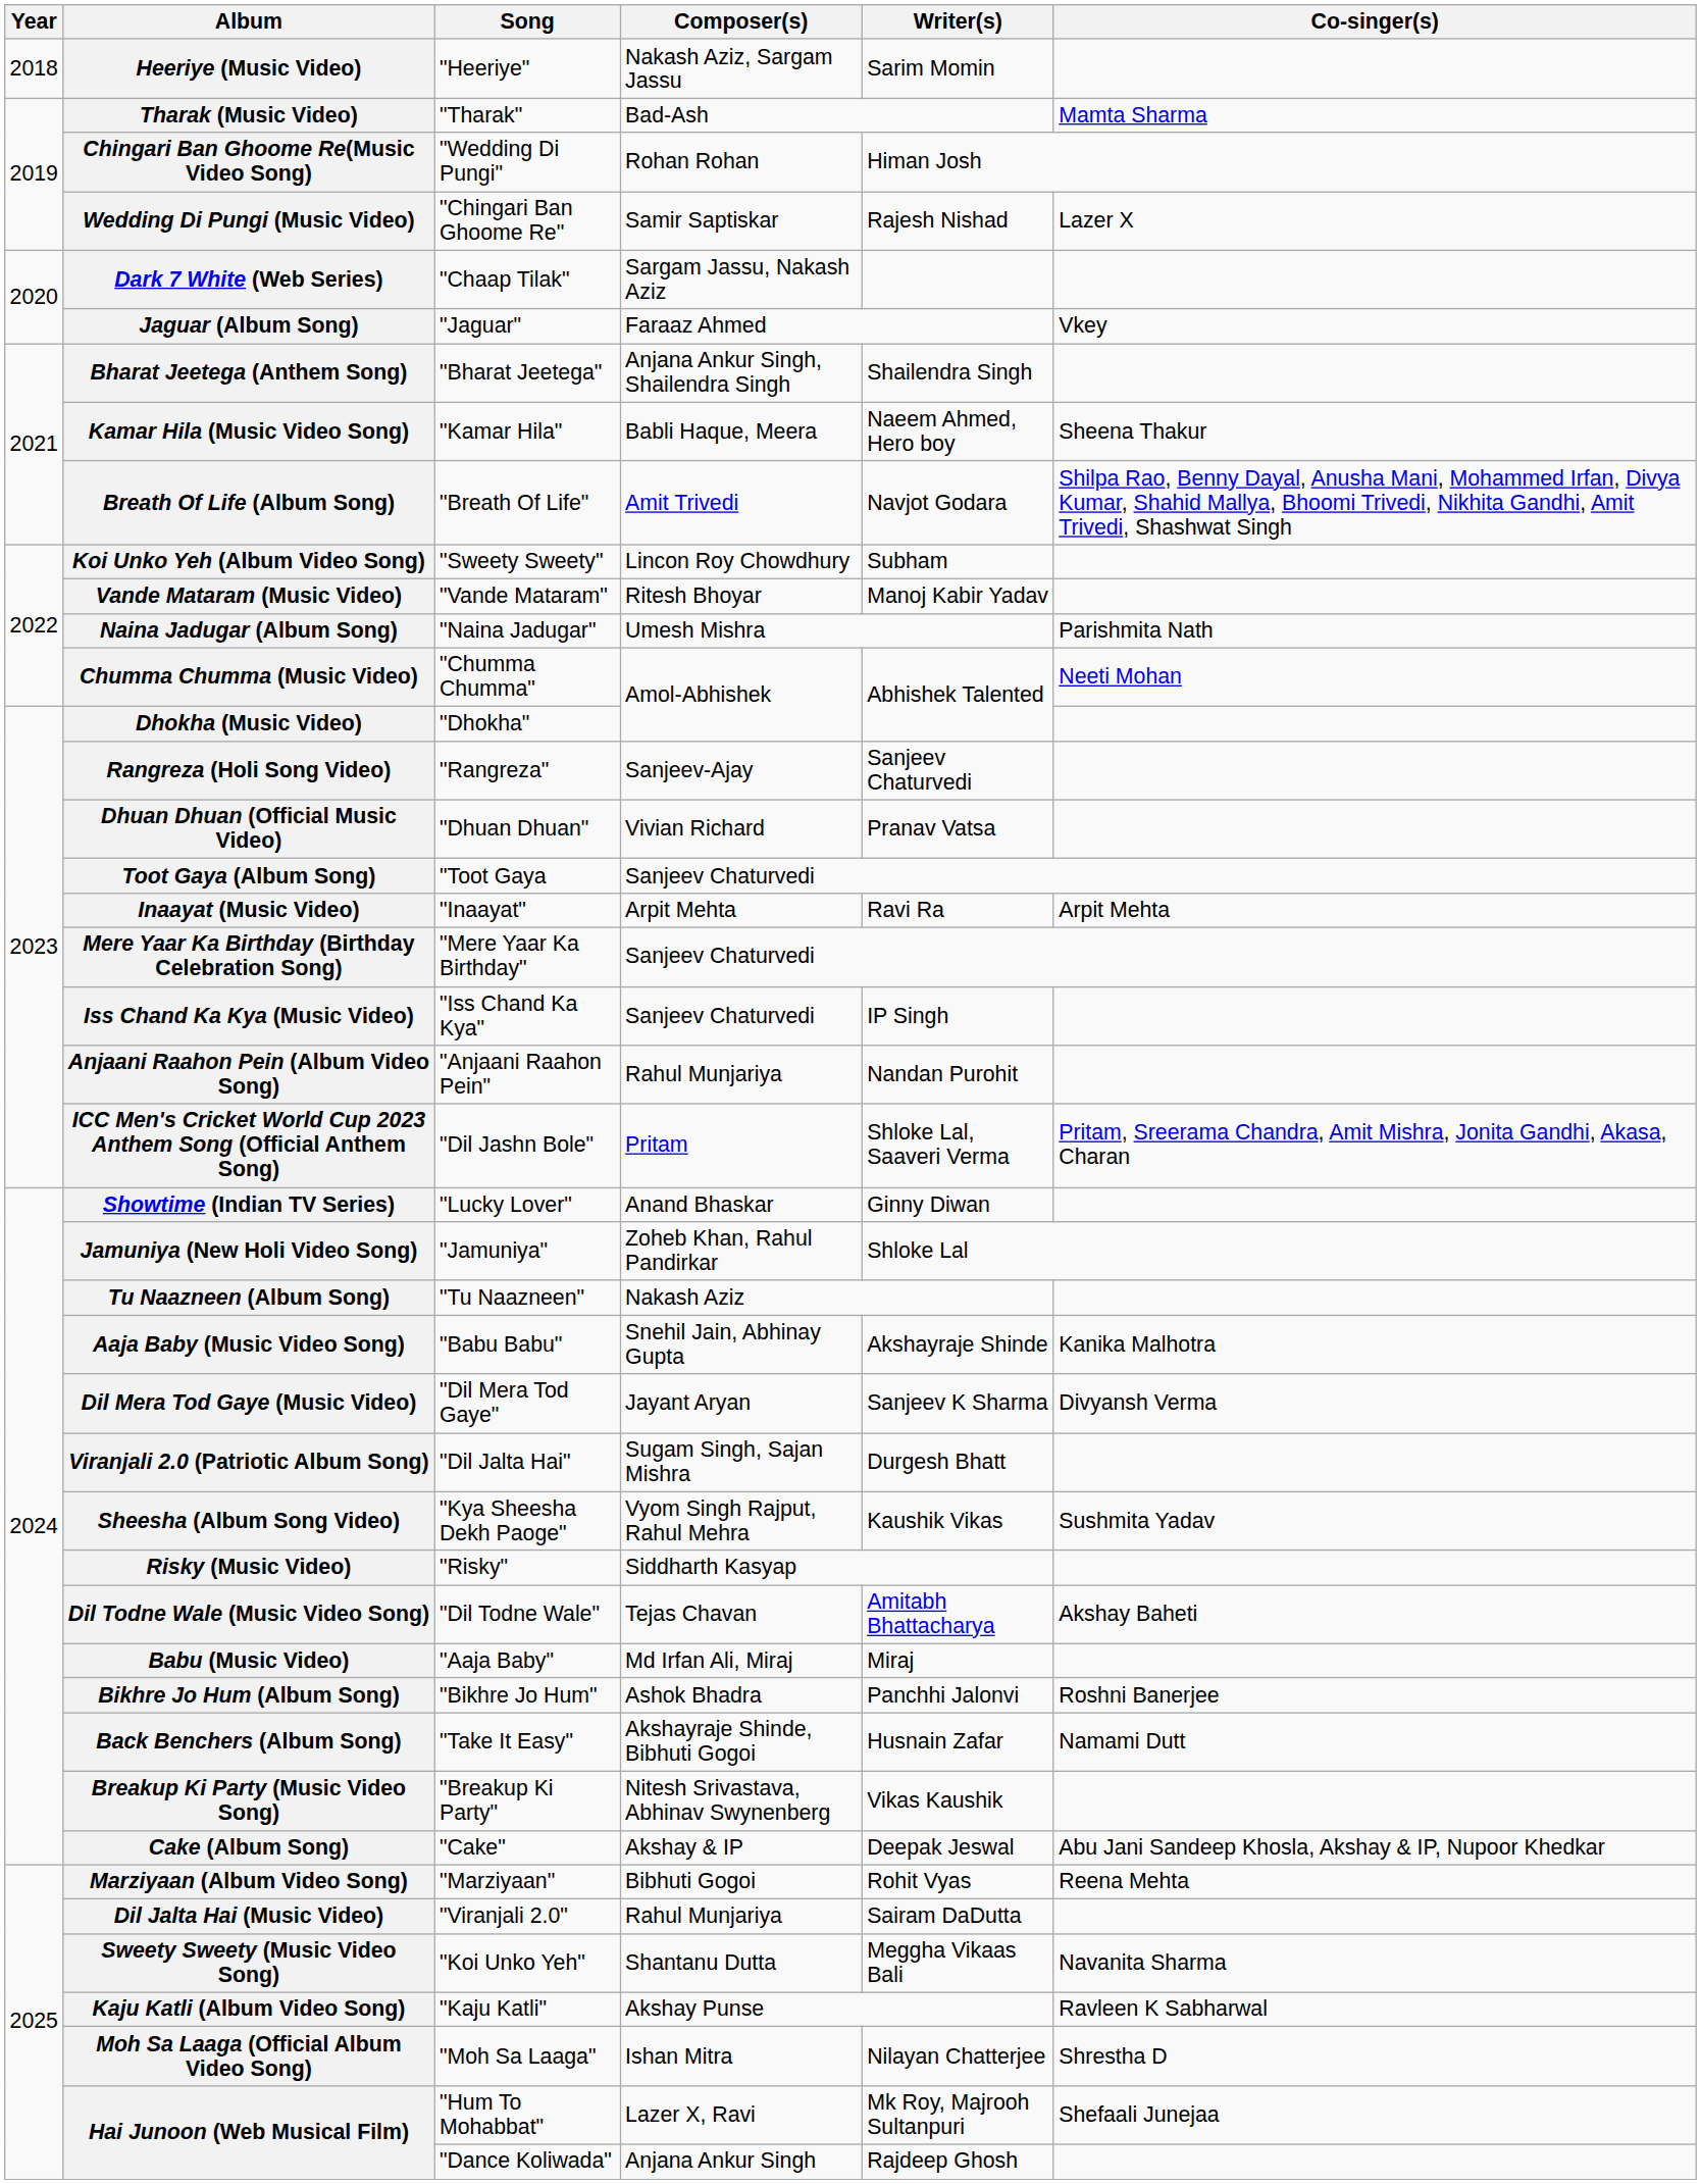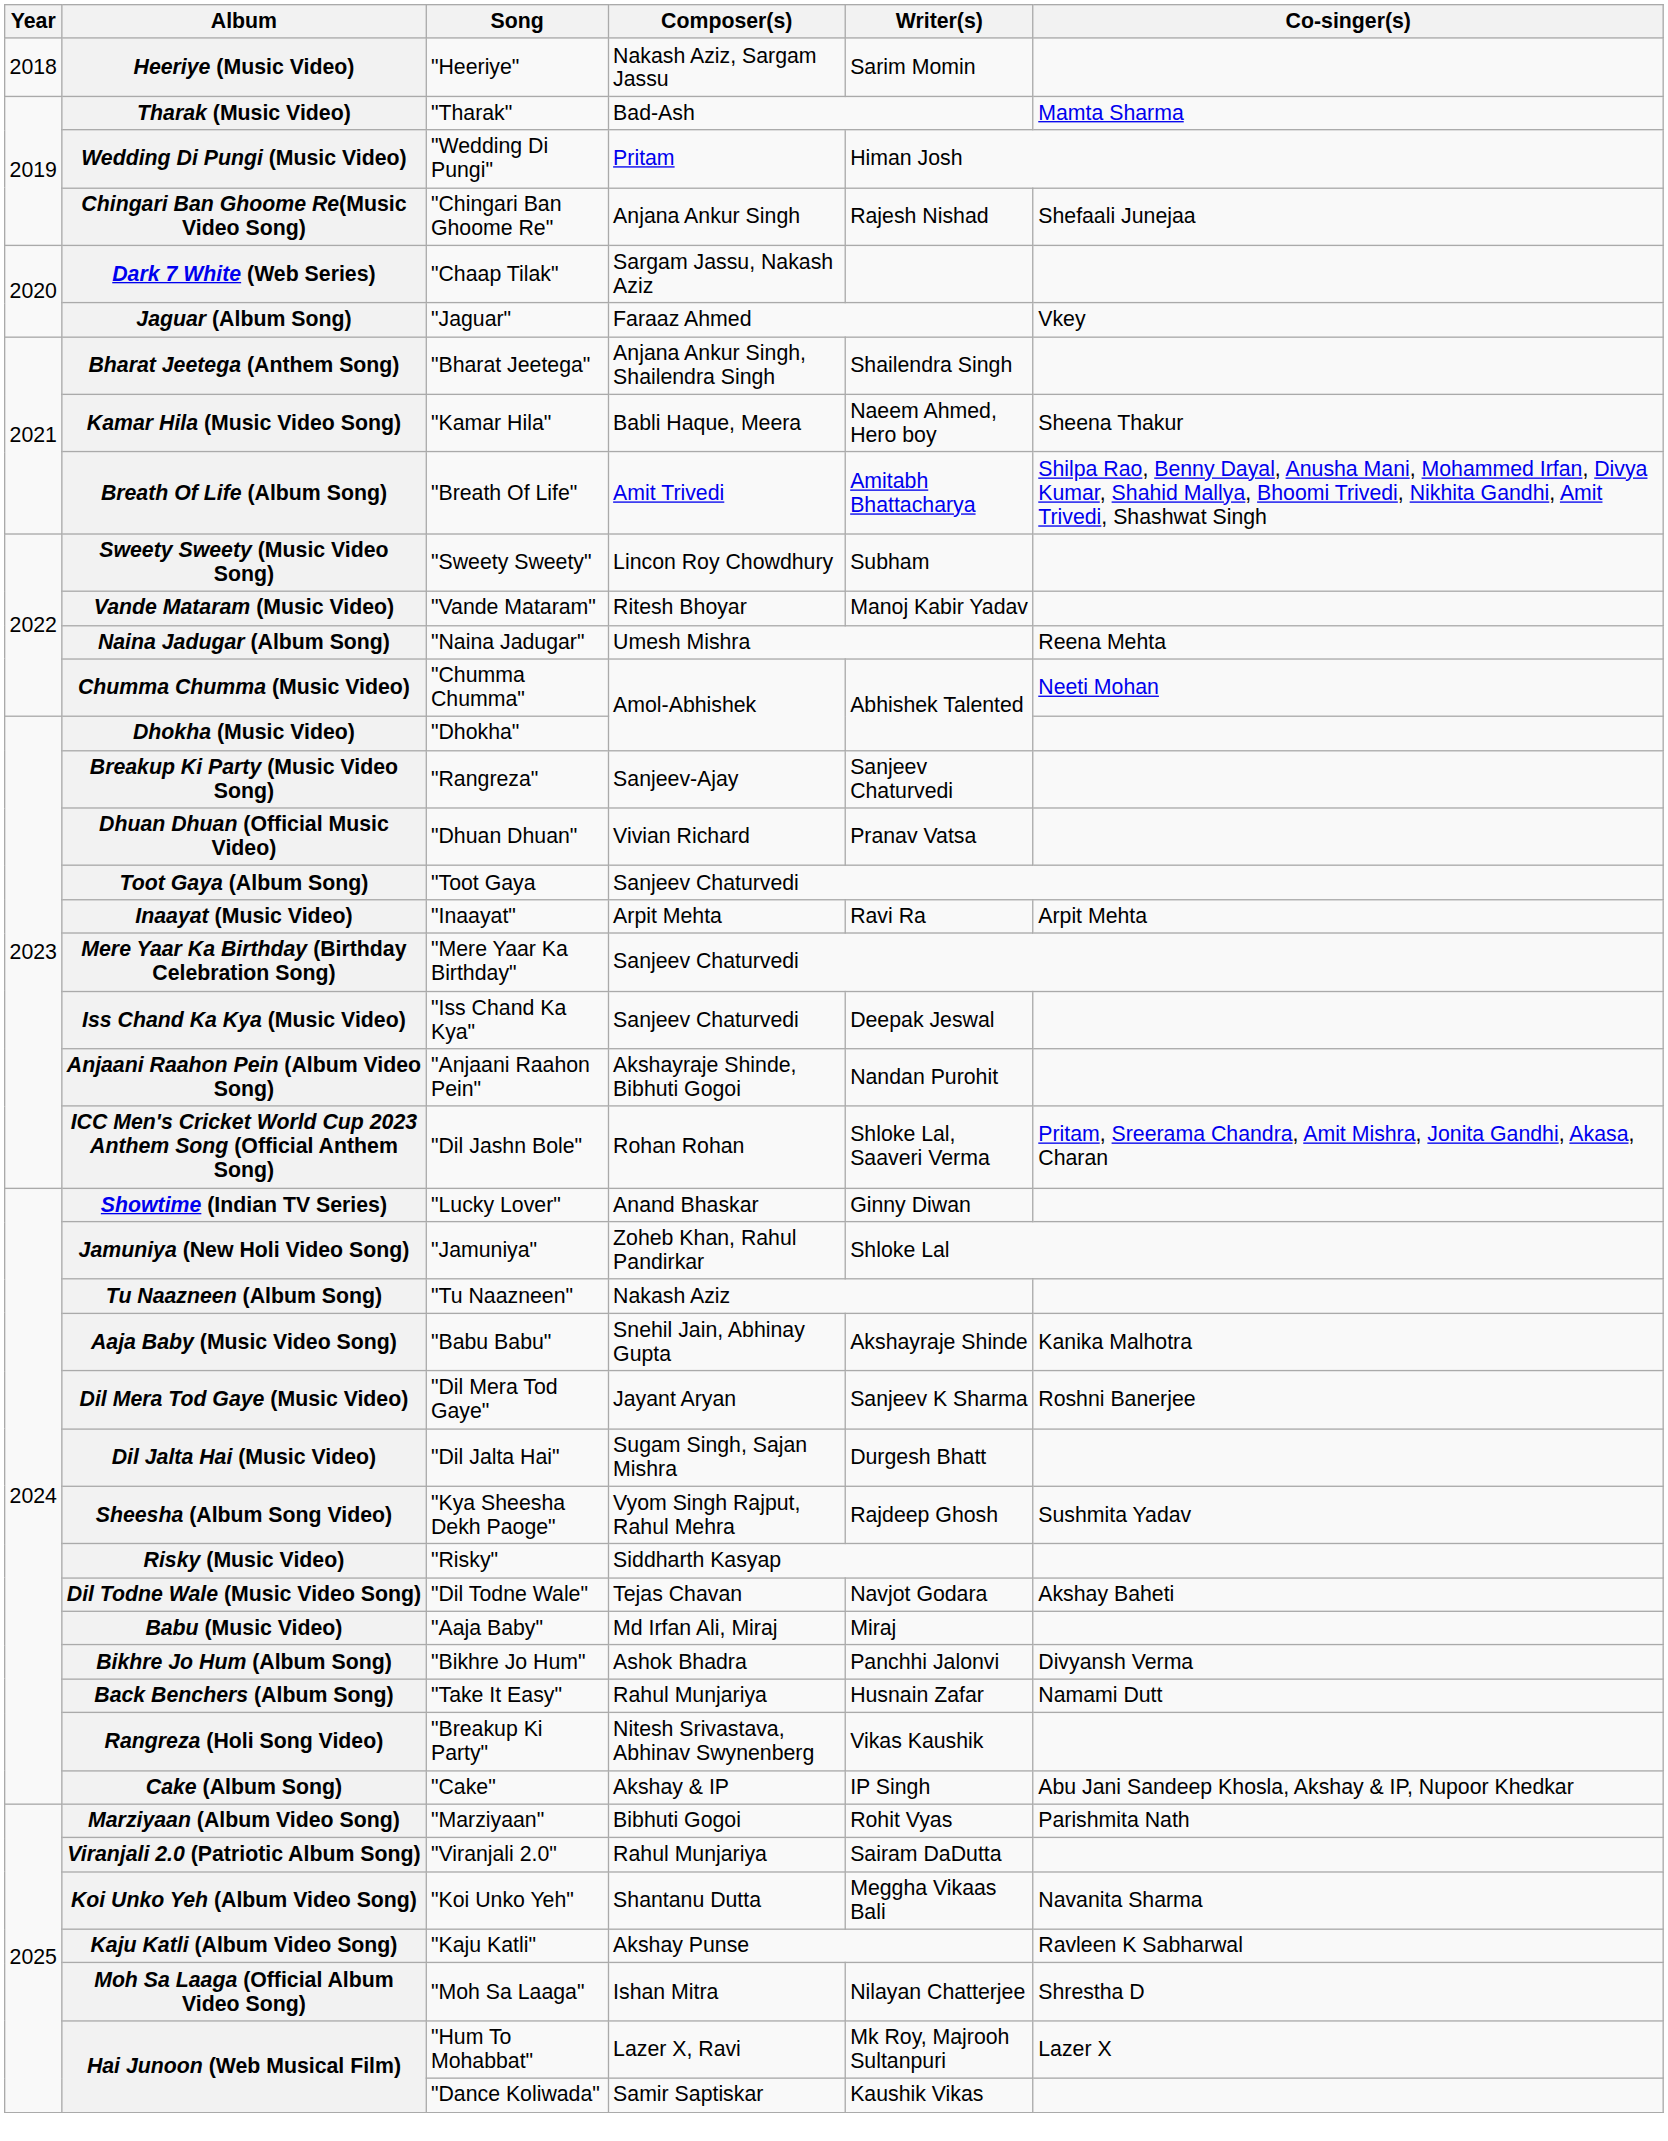"Wedding Di Pungi" | Album: Chingari Ban Ghoome Re(Music Video Song) -> Wedding Di Pungi (Music Video)
"Wedding Di Pungi" | Composer(s): Rohan Rohan -> Pritam
"Chingari Ban Ghoome Re" | Album: Wedding Di Pungi (Music Video) -> Chingari Ban Ghoome Re(Music Video Song)
"Chingari Ban Ghoome Re" | Composer(s): Samir Saptiskar -> Anjana Ankur Singh
"Chingari Ban Ghoome Re" | Co-singer(s): Lazer X -> Shefaali Junejaa
"Breath Of Life" | Writer(s): Navjot Godara -> Amitabh Bhattacharya
"Sweety Sweety" | Album: Koi Unko Yeh (Album Video Song) -> Sweety Sweety (Music Video Song)
"Naina Jadugar" | Co-singer(s): Parishmita Nath -> Reena Mehta
"Rangreza" | Album: Rangreza (Holi Song Video) -> Breakup Ki Party (Music Video Song)
"Iss Chand Ka Kya" | Writer(s): IP Singh -> Deepak Jeswal
"Anjaani Raahon Pein" | Composer(s): Rahul Munjariya -> Akshayraje Shinde, Bibhuti Gogoi
"Dil Jashn Bole" | Composer(s): Pritam -> Rohan Rohan
"Dil Mera Tod Gaye" | Co-singer(s): Divyansh Verma -> Roshni Banerjee
"Dil Jalta Hai" | Album: Viranjali 2.0 (Patriotic Album Song) -> Dil Jalta Hai (Music Video)
"Kya Sheesha Dekh Paoge" | Writer(s): Kaushik Vikas -> Rajdeep Ghosh
"Dil Todne Wale" | Writer(s): Amitabh Bhattacharya -> Navjot Godara
"Bikhre Jo Hum" | Co-singer(s): Roshni Banerjee -> Divyansh Verma
"Take It Easy" | Composer(s): Akshayraje Shinde, Bibhuti Gogoi -> Rahul Munjariya
"Breakup Ki Party" | Album: Breakup Ki Party (Music Video Song) -> Rangreza (Holi Song Video)
"Cake" | Writer(s): Deepak Jeswal -> IP Singh
"Marziyaan" | Co-singer(s): Reena Mehta -> Parishmita Nath
"Viranjali 2.0" | Album: Dil Jalta Hai (Music Video) -> Viranjali 2.0 (Patriotic Album Song)
"Koi Unko Yeh" | Album: Sweety Sweety (Music Video Song) -> Koi Unko Yeh (Album Video Song)
"Hum To Mohabbat" | Co-singer(s): Shefaali Junejaa -> Lazer X
"Dance Koliwada" | Composer(s): Anjana Ankur Singh -> Samir Saptiskar
"Dance Koliwada" | Writer(s): Rajdeep Ghosh -> Kaushik Vikas
